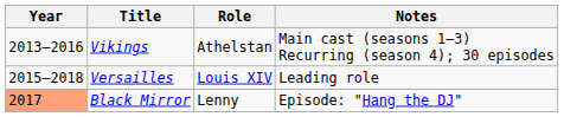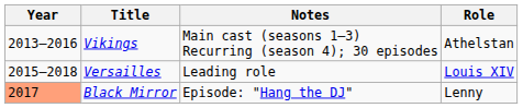columns swapped: Role <-> Notes
